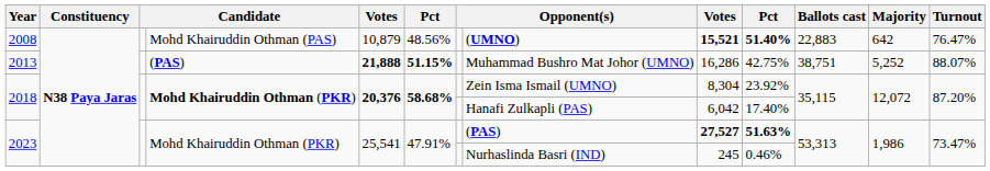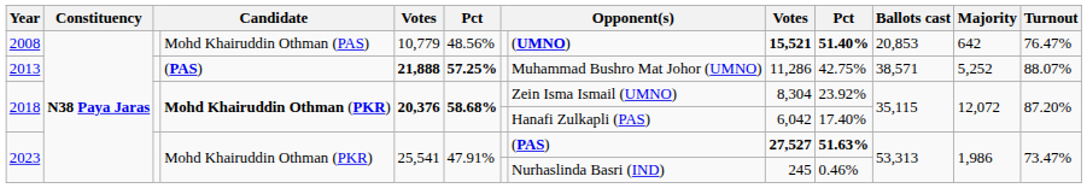2008 | column 5: 10,879 -> 10,779
2008 | Ballots cast: 22,883 -> 20,853
2013 | column 6: 51.15% -> 57.25%
2013 | column 9: 16,286 -> 11,286
2013 | Ballots cast: 38,751 -> 38,571
